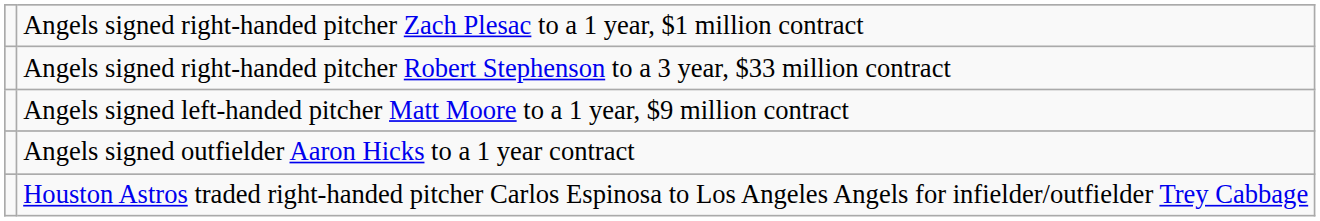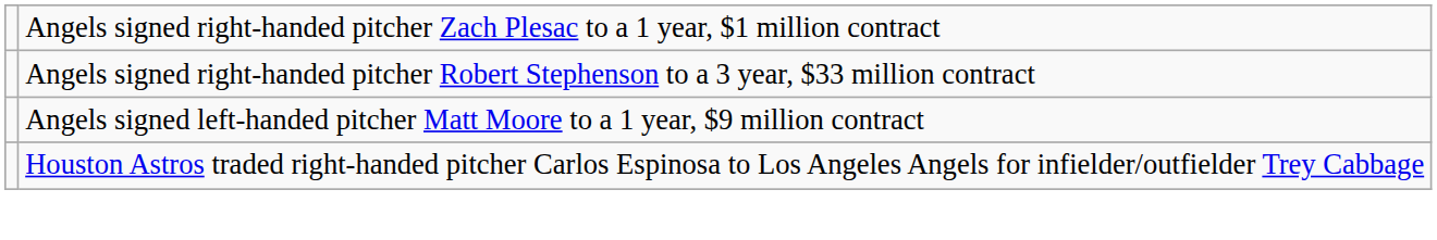- row: Angels signed outfielder Aaron Hicks to a 1 year contract
